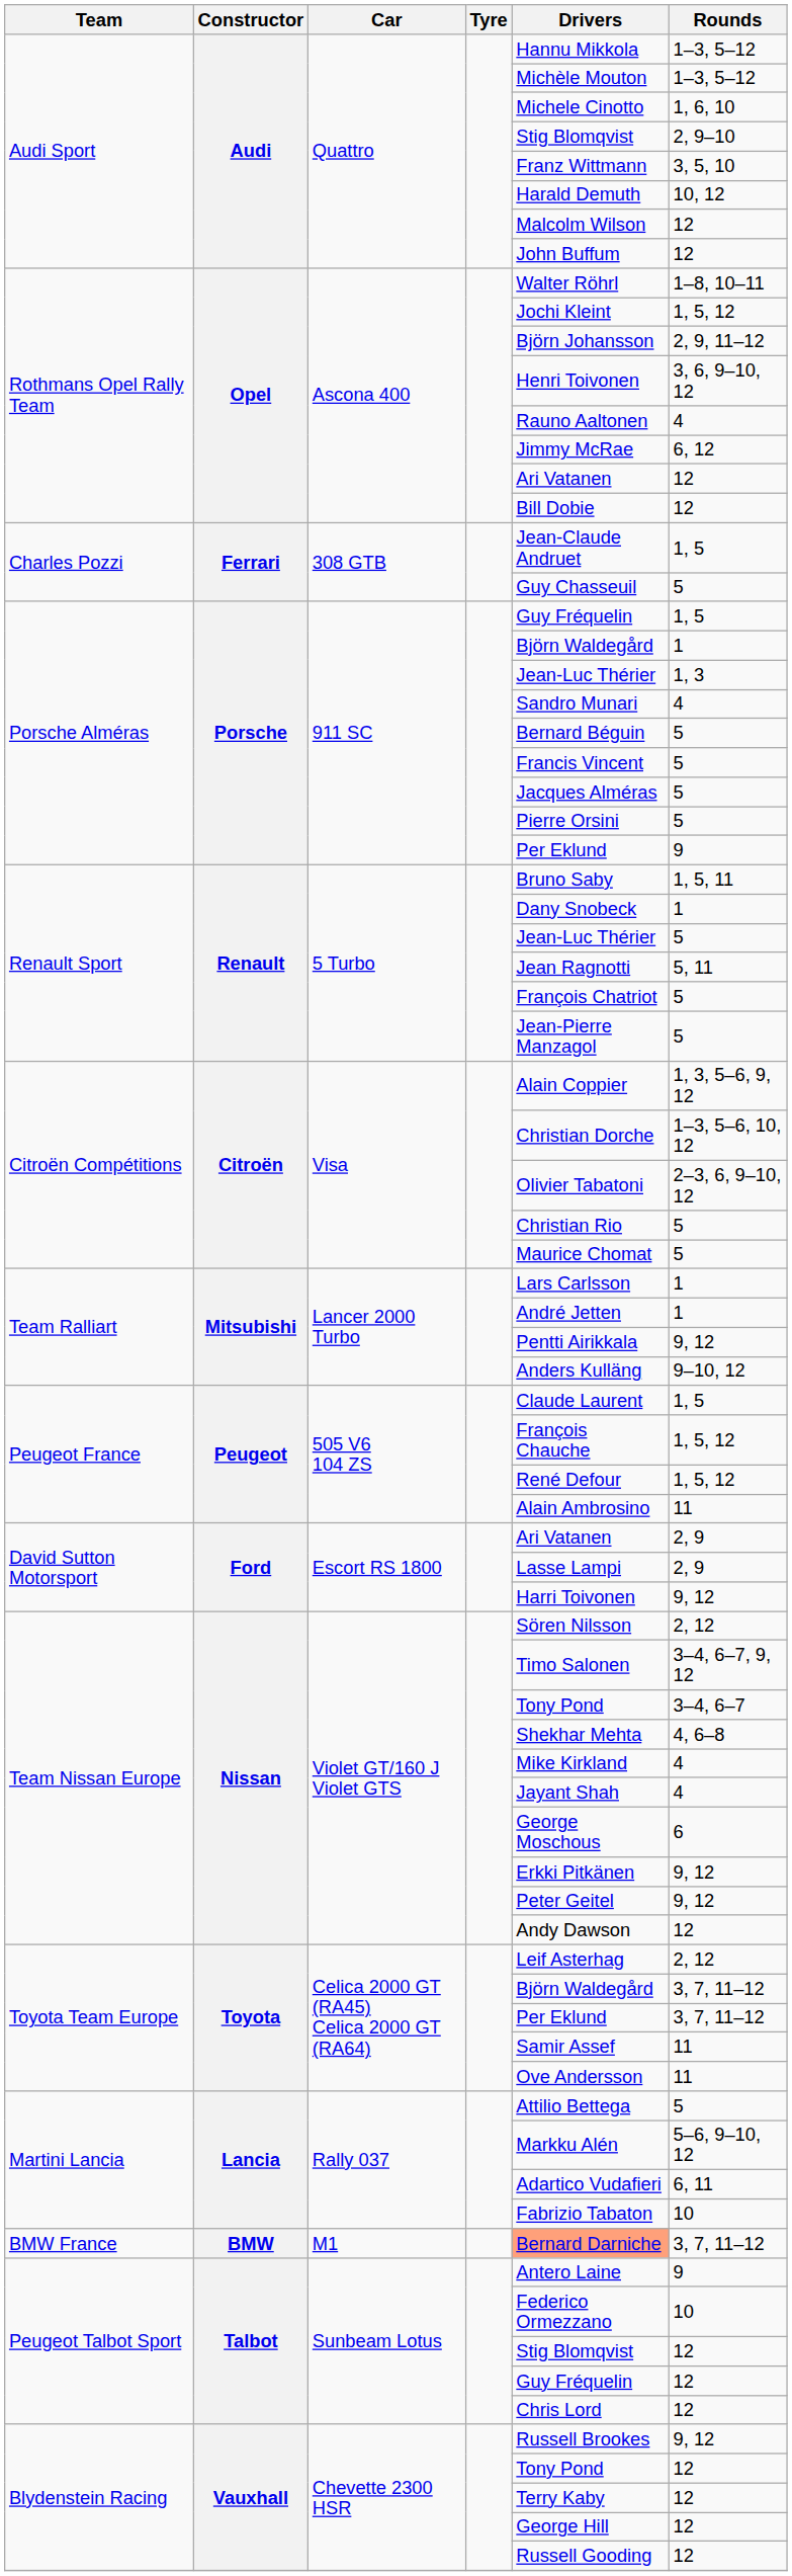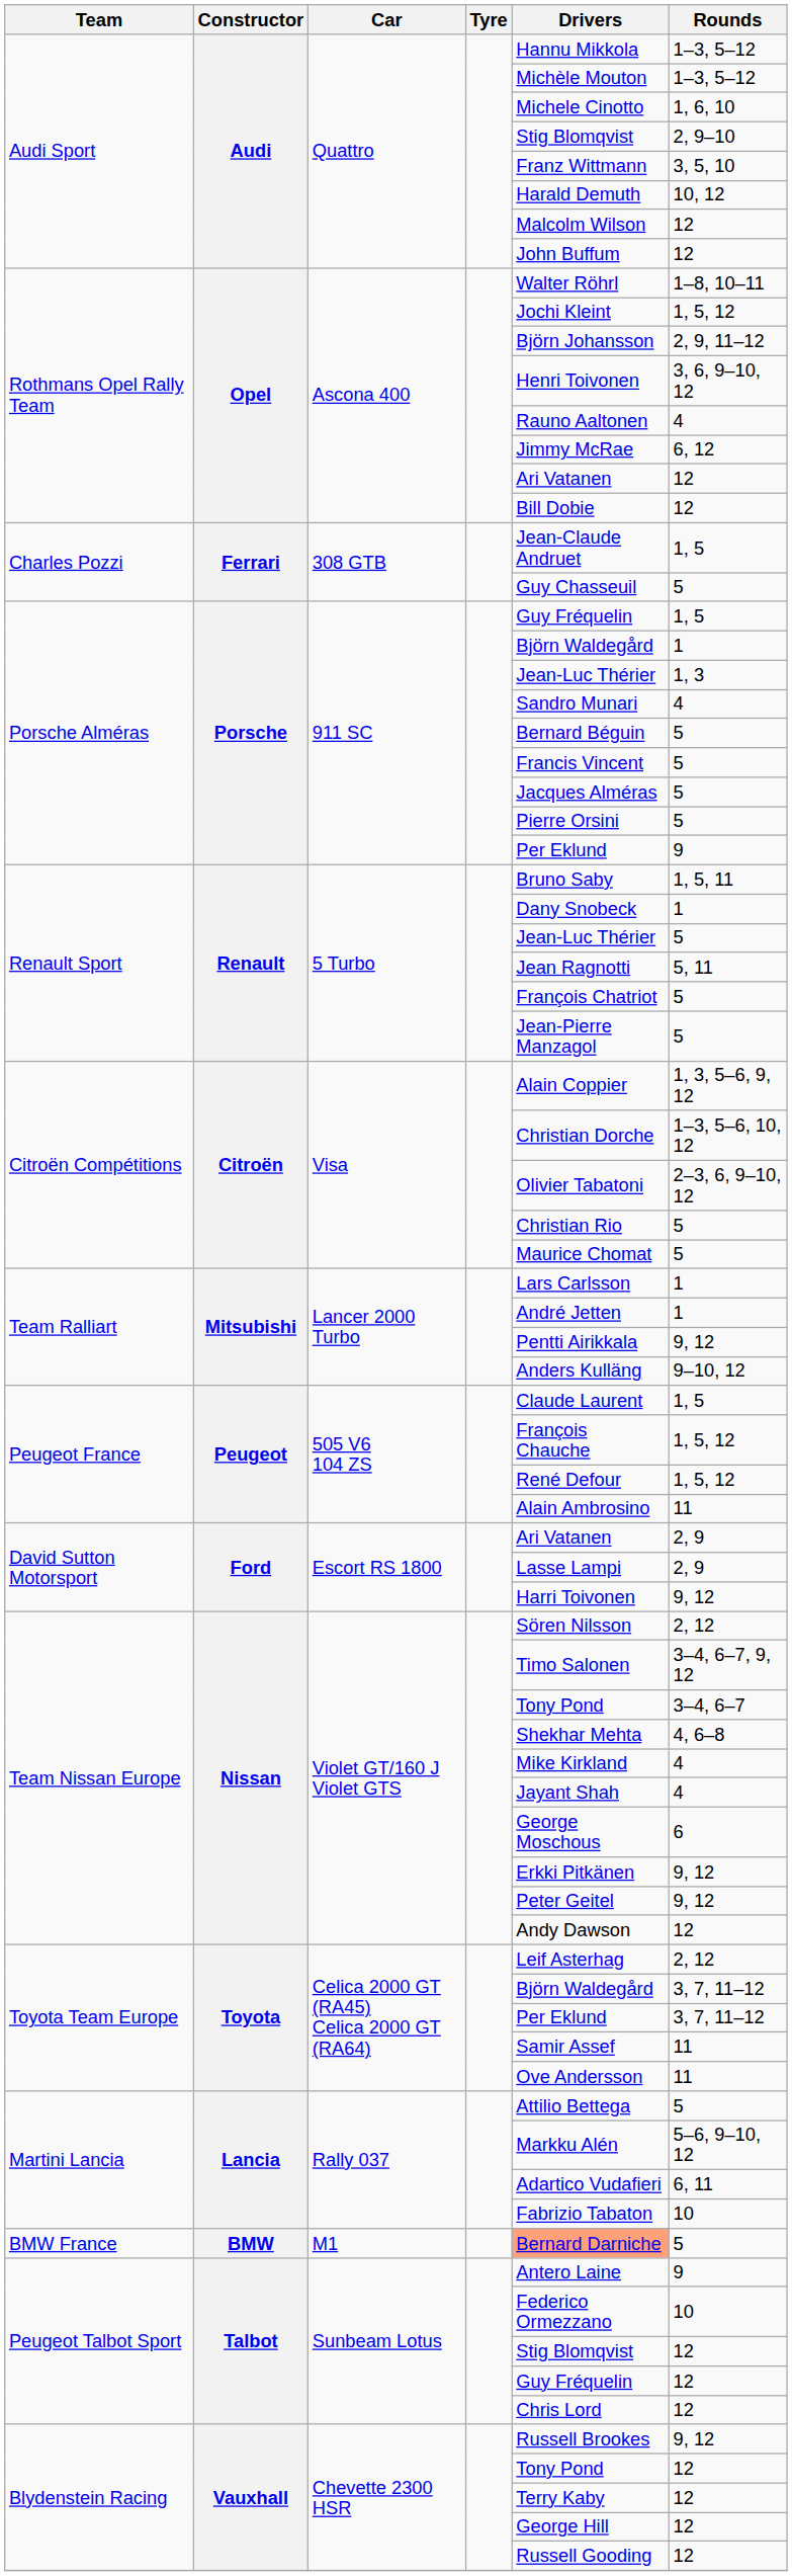BMW France | Rounds: 3, 7, 11–12 -> 5
